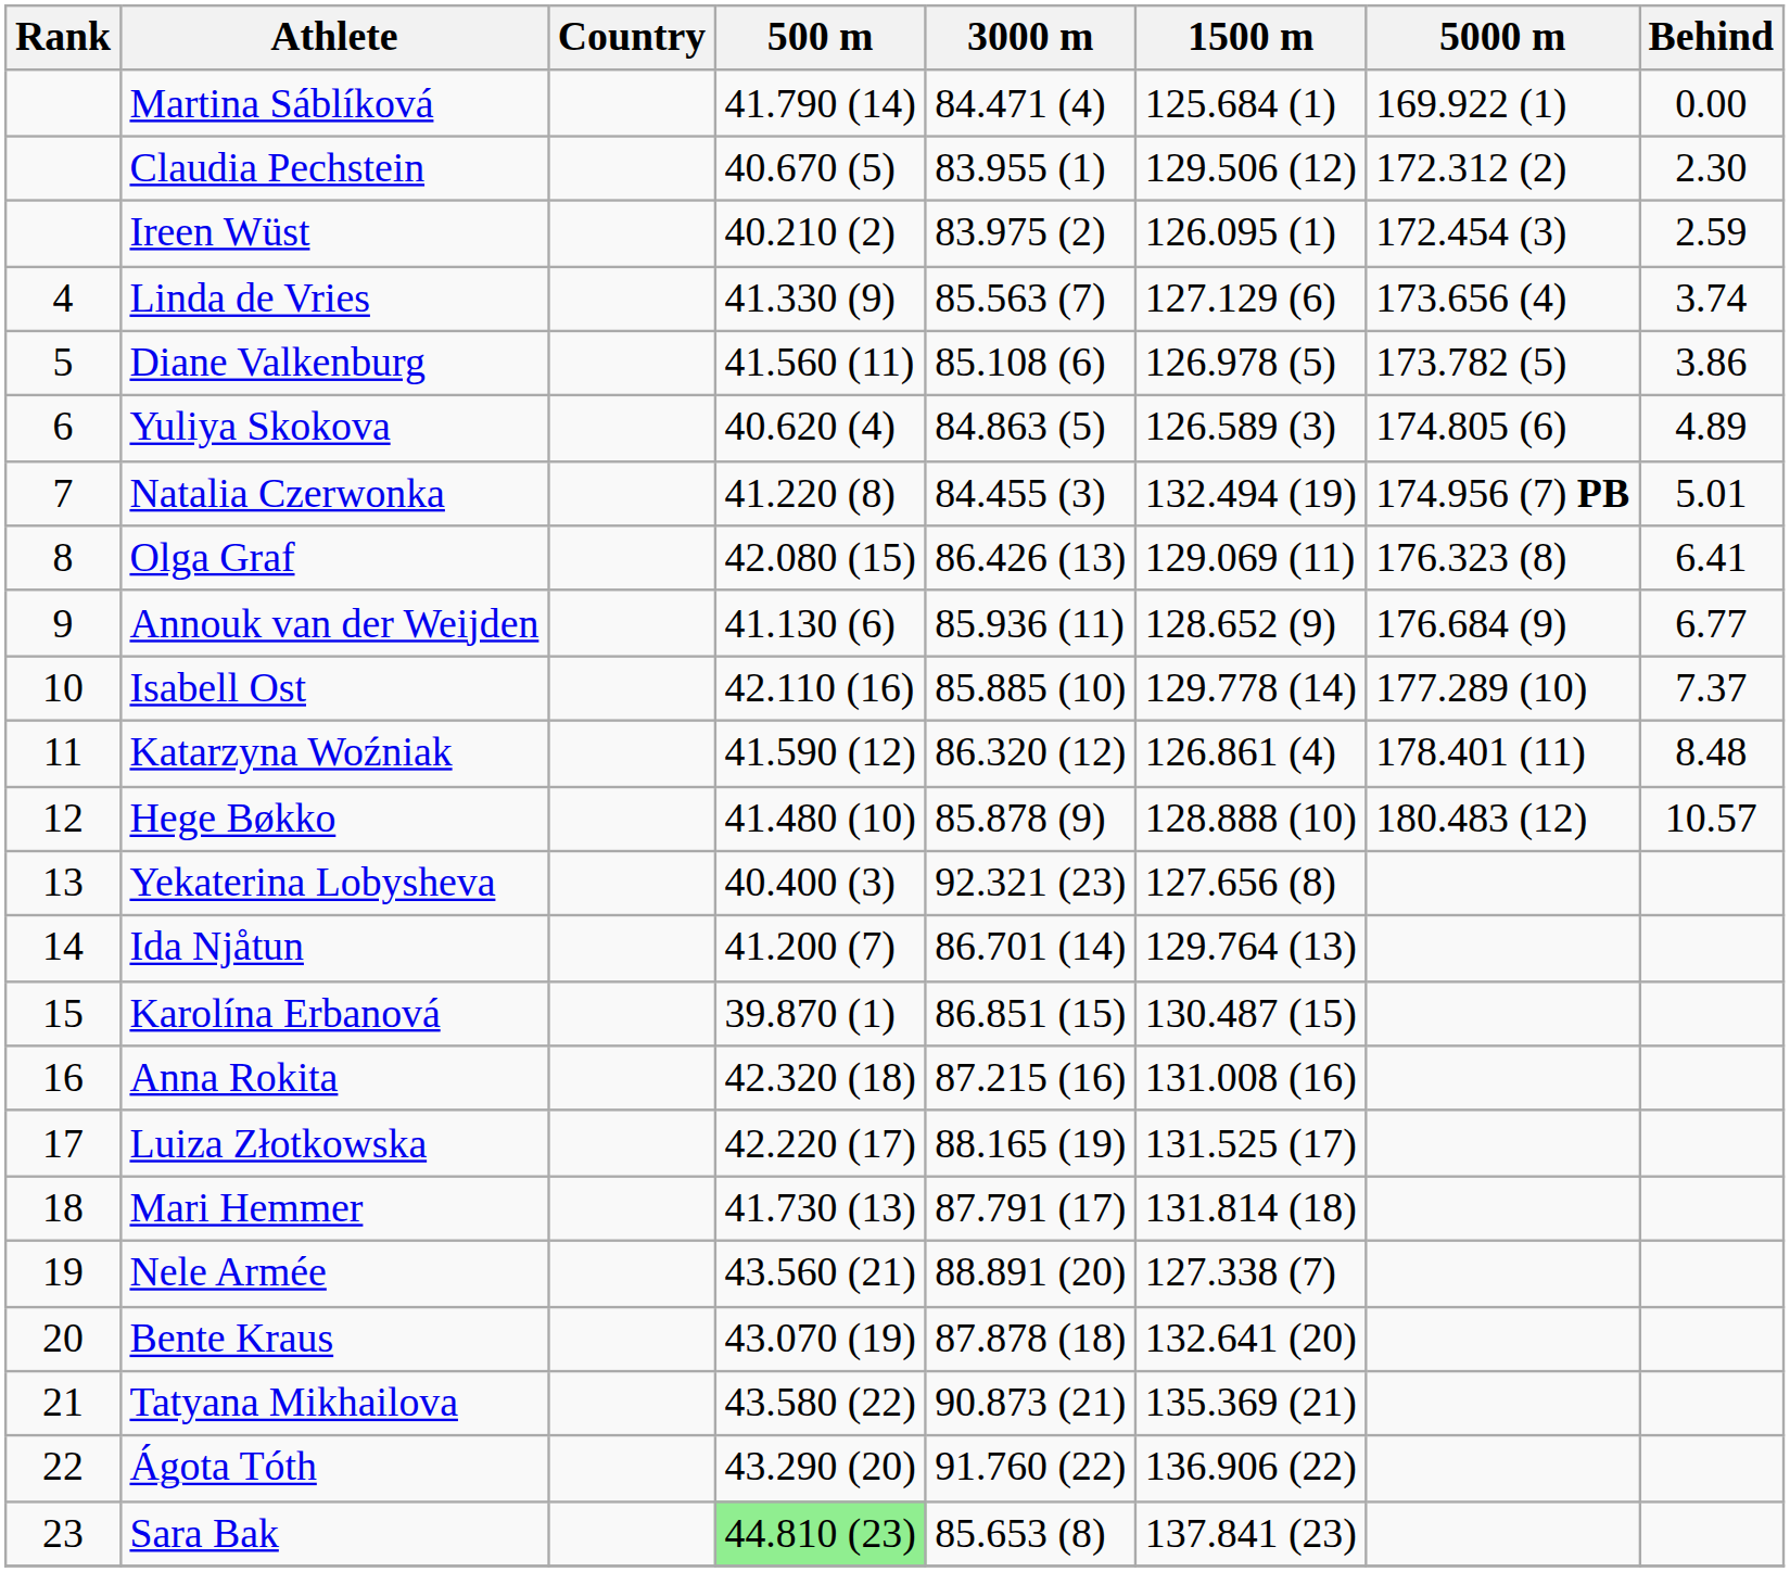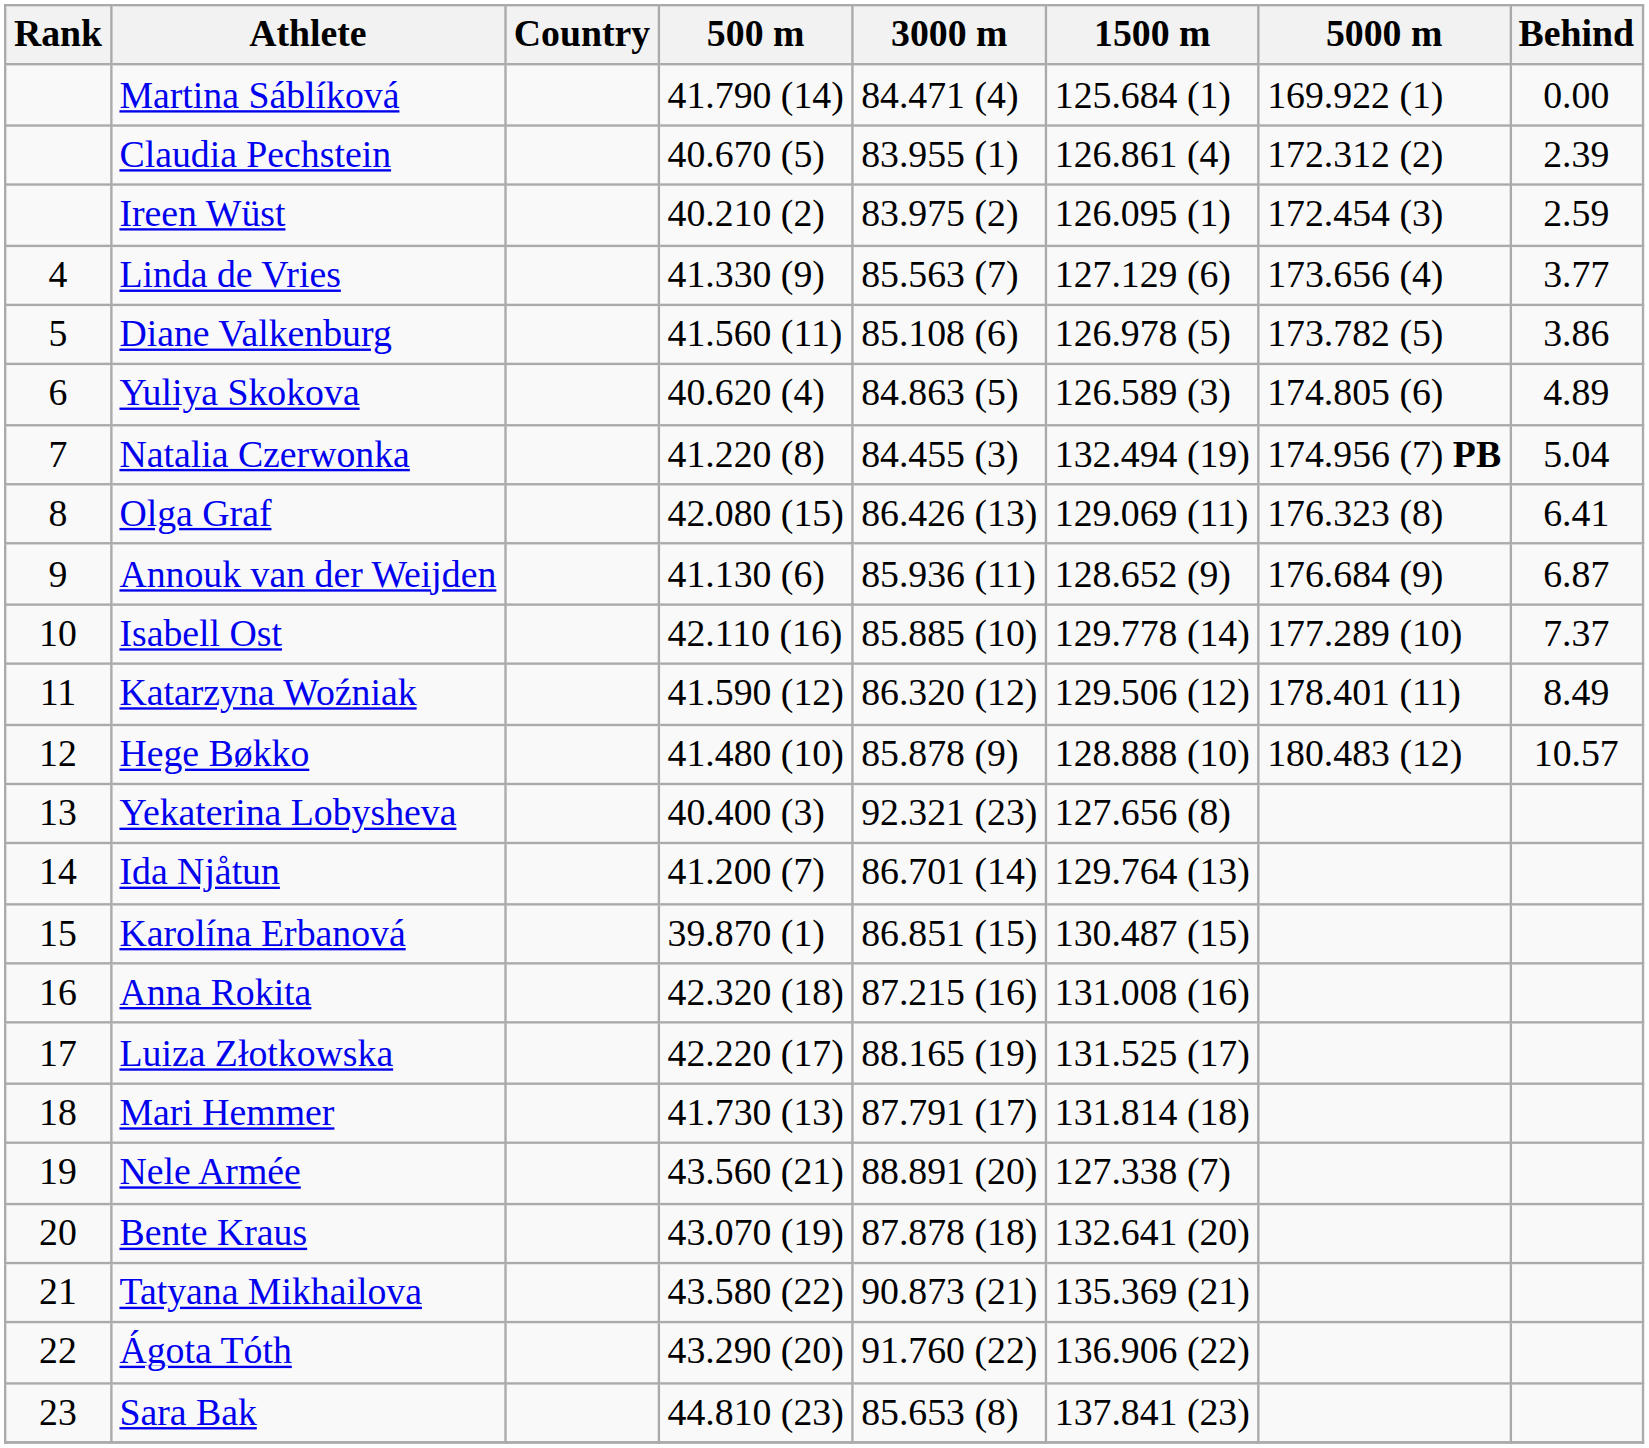Claudia Pechstein | 1500 m: 129.506 (12) -> 126.861 (4)
Claudia Pechstein | Behind: 2.30 -> 2.39
Linda de Vries | Behind: 3.74 -> 3.77
Natalia Czerwonka | Behind: 5.01 -> 5.04
Annouk van der Weijden | Behind: 6.77 -> 6.87
Katarzyna Woźniak | 1500 m: 126.861 (4) -> 129.506 (12)
Katarzyna Woźniak | Behind: 8.48 -> 8.49
Sara Bak | 500 m: lightgreen background -> no background
